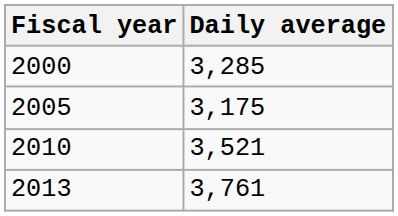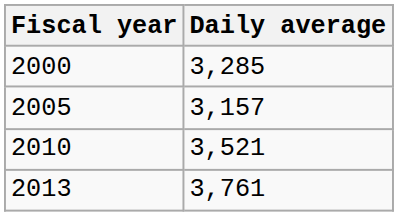2005 | Daily average: 3,175 -> 3,157
